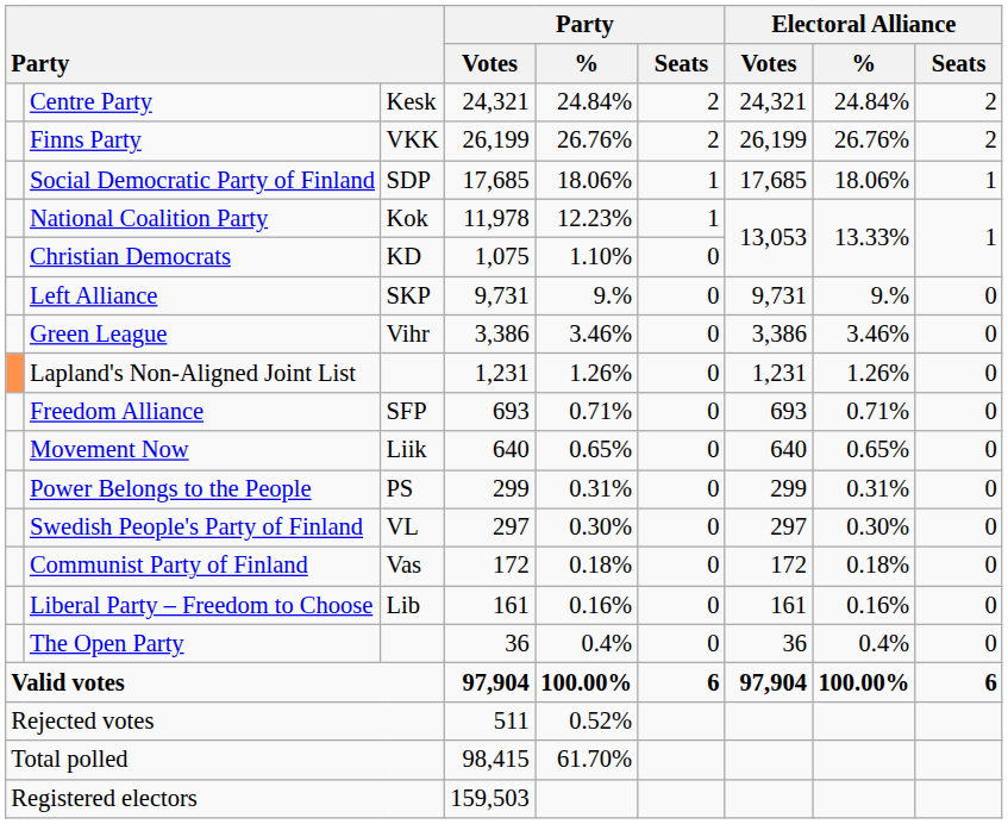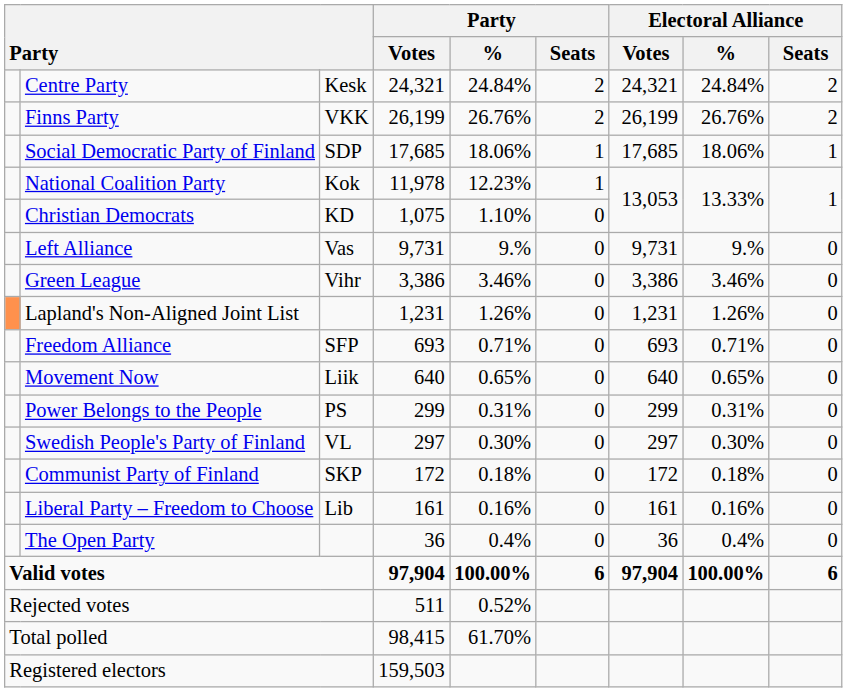Left Alliance | column 3: SKP -> Vas
Communist Party of Finland | column 3: Vas -> SKP
